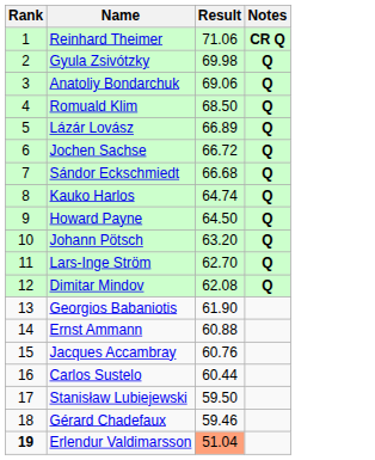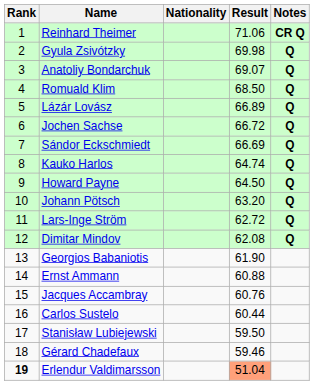+ column: Nationality
Anatoliy Bondarchuk | Result: 69.06 -> 69.07
Sándor Eckschmiedt | Result: 66.68 -> 66.69
Lars-Inge Ström | Result: 62.70 -> 62.72
